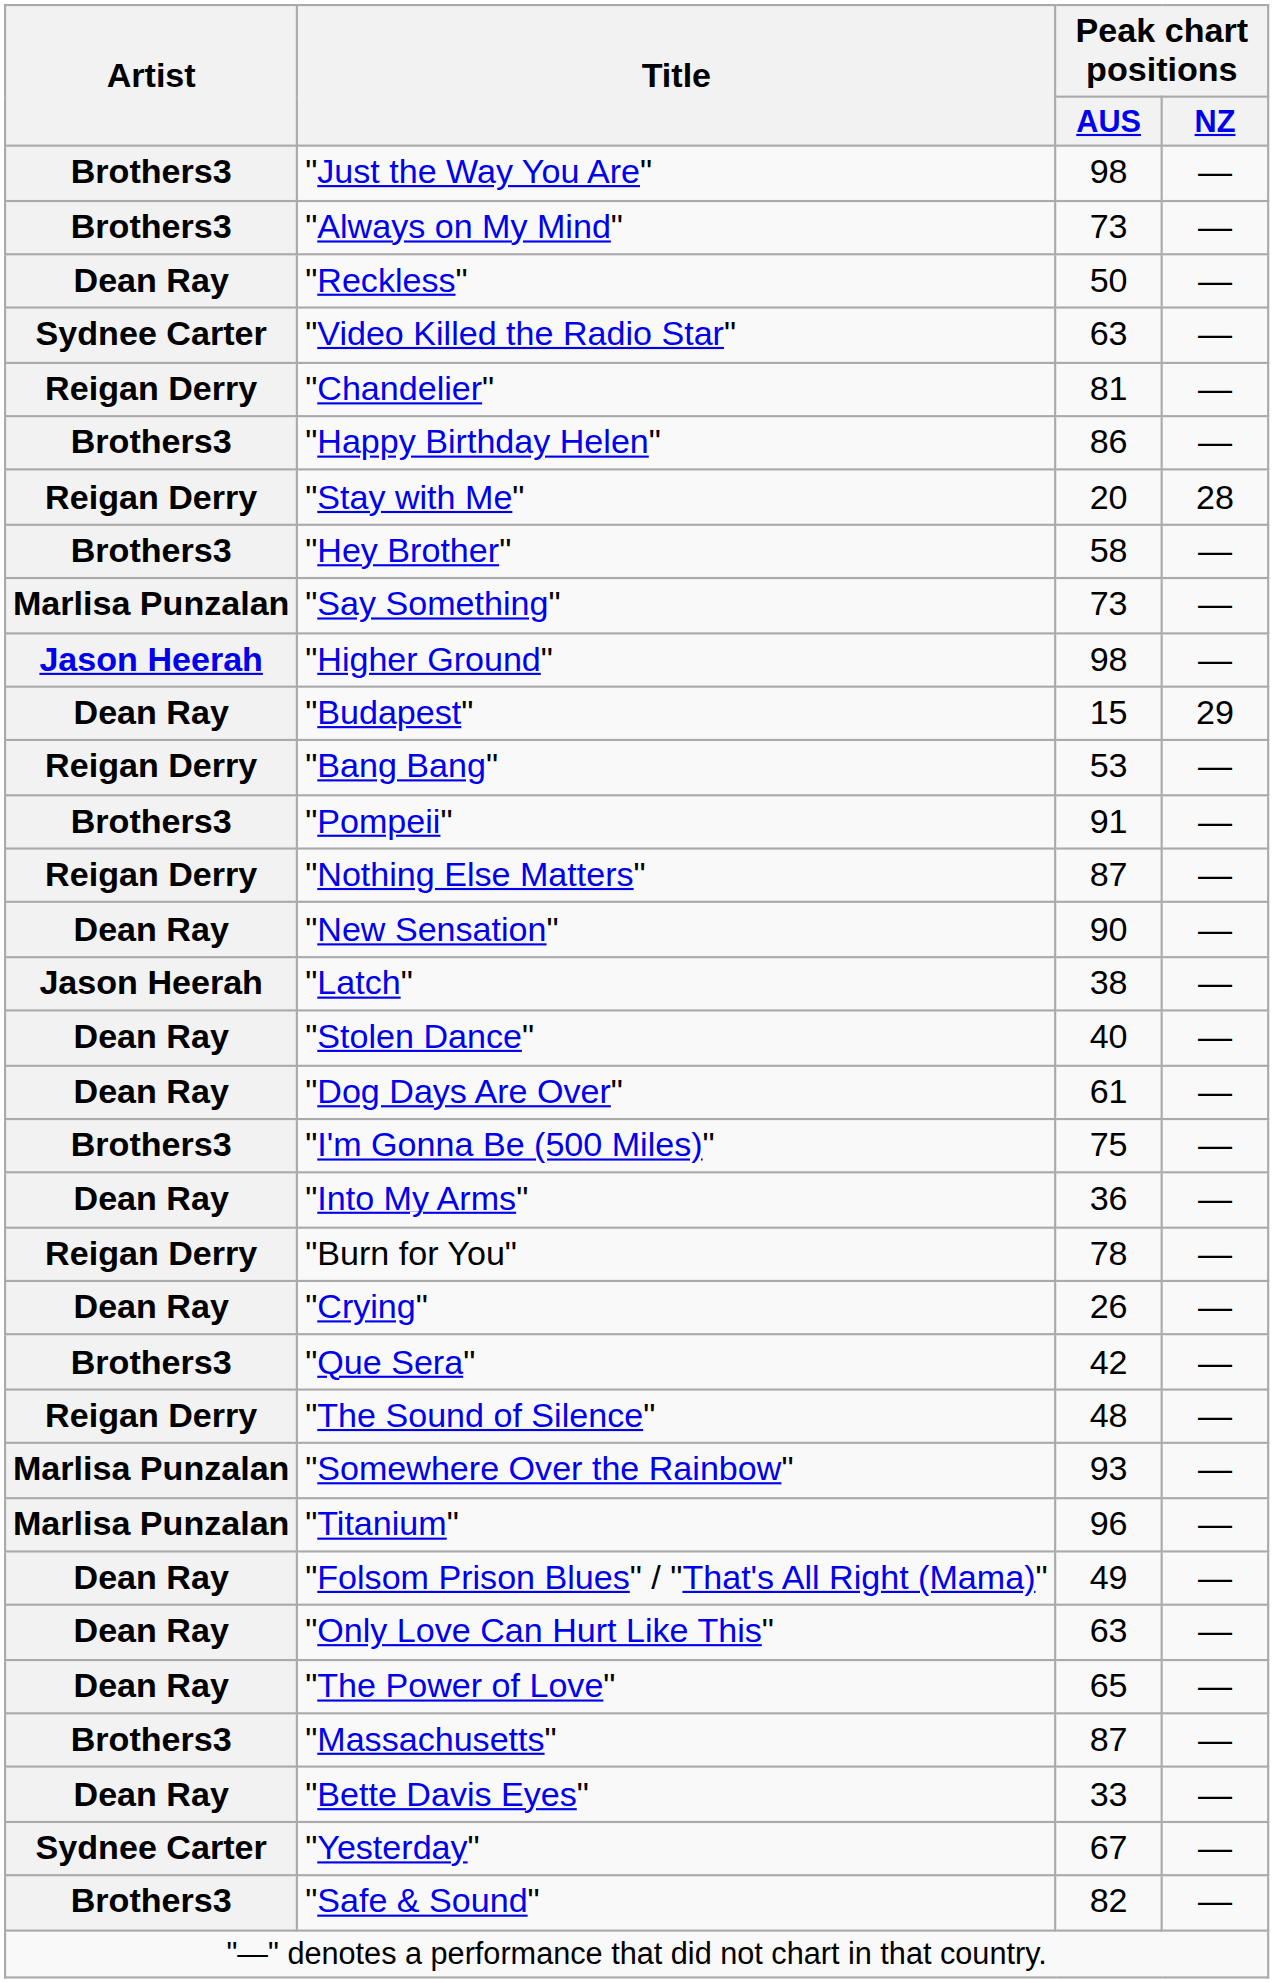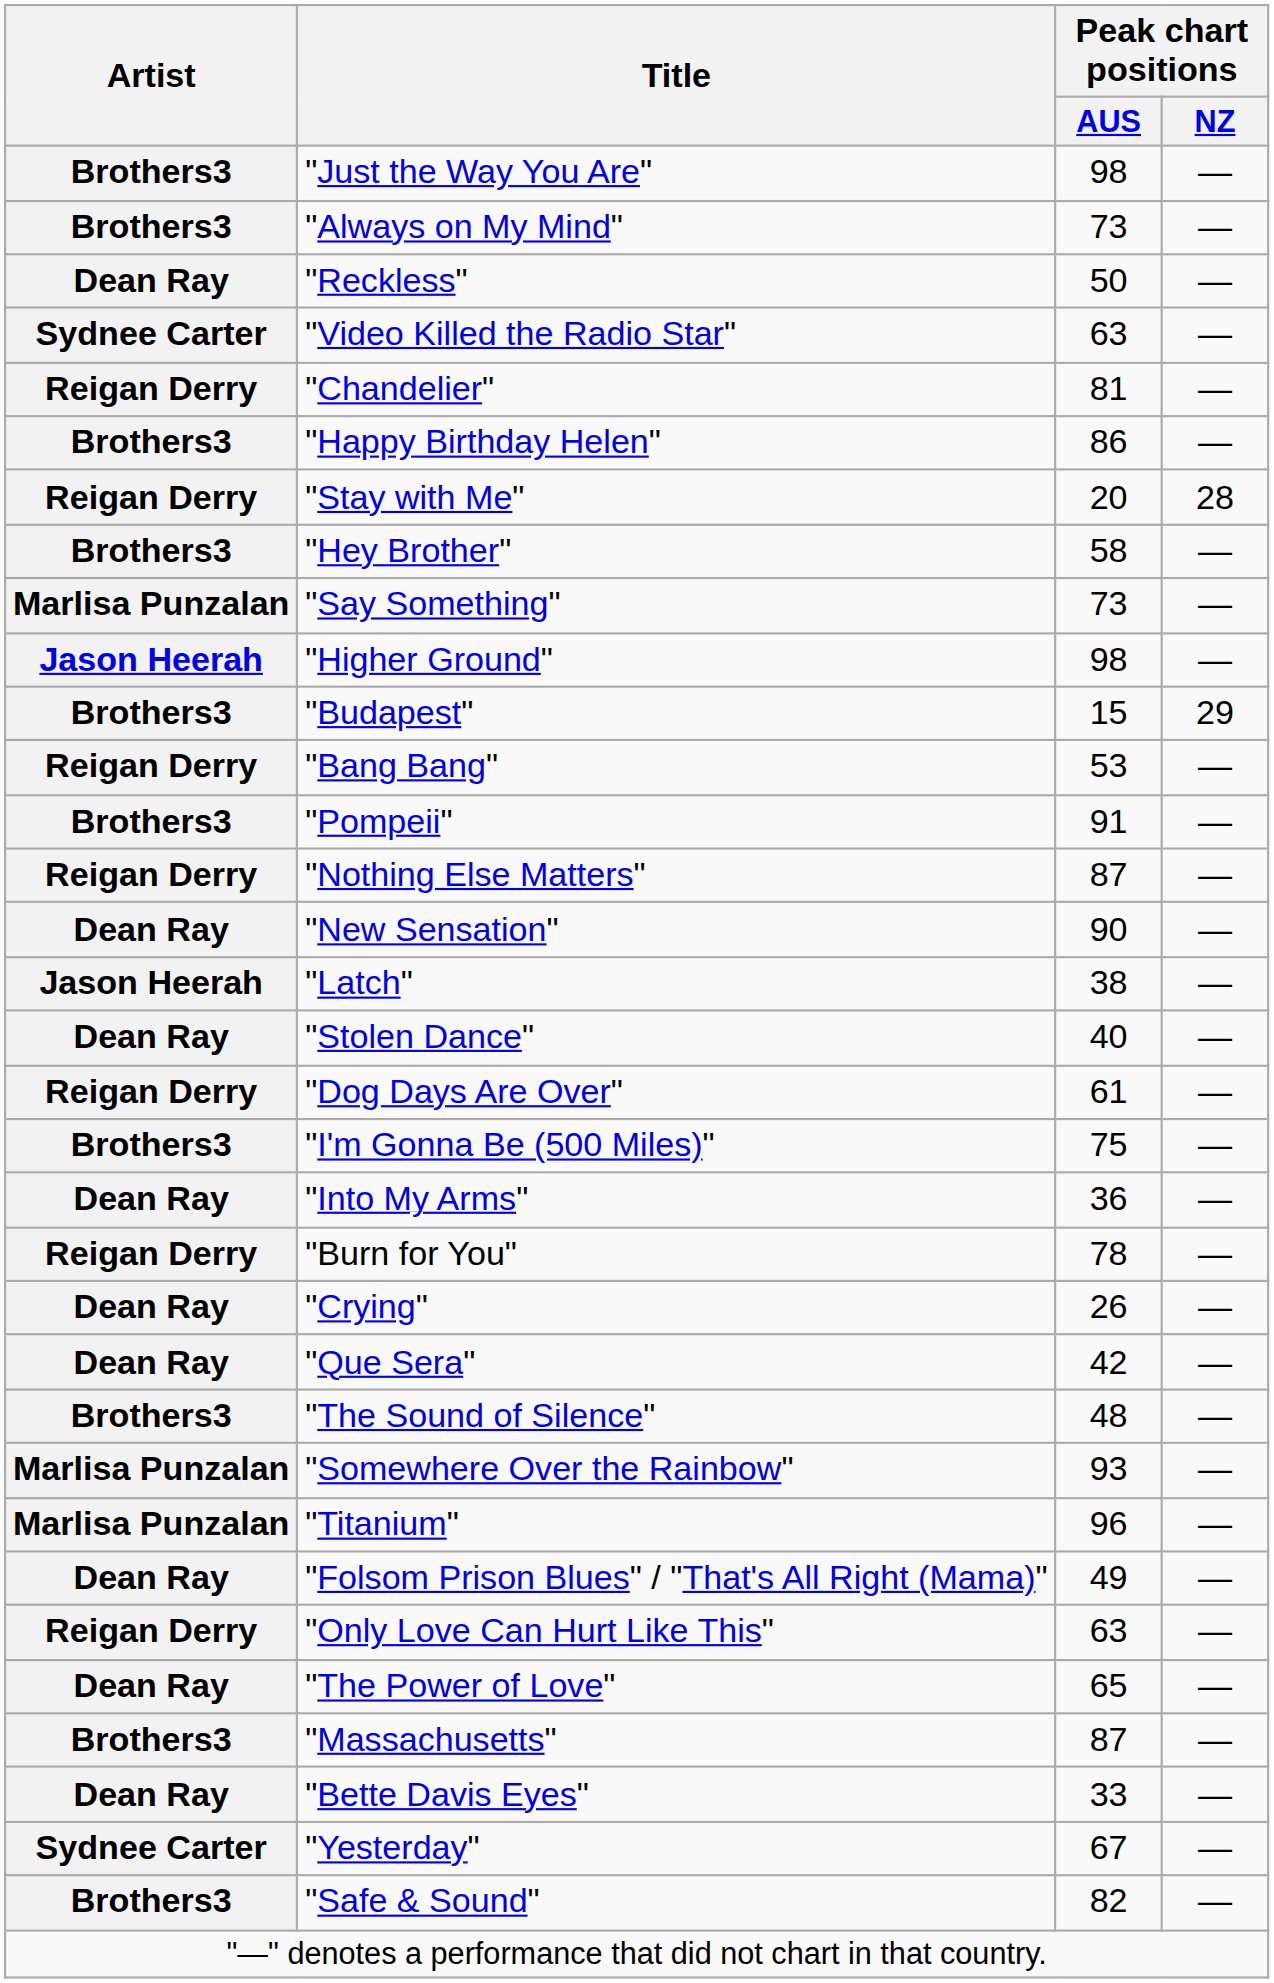"Budapest" | Artist: Dean Ray -> Brothers3
"Dog Days Are Over" | Artist: Dean Ray -> Reigan Derry
"Que Sera" | Artist: Brothers3 -> Dean Ray
"The Sound of Silence" | Artist: Reigan Derry -> Brothers3
"Only Love Can Hurt Like This" | Artist: Dean Ray -> Reigan Derry
